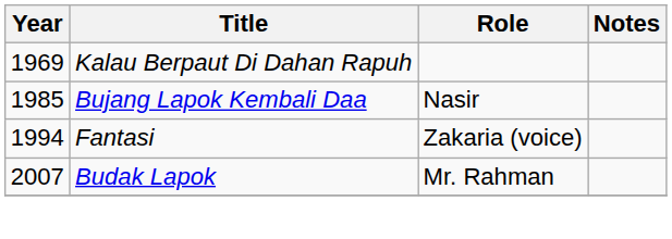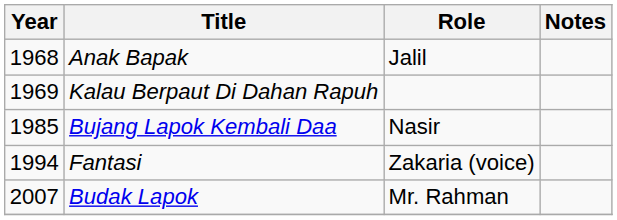+ row: 1968 | Anak Bapak | Jalil
